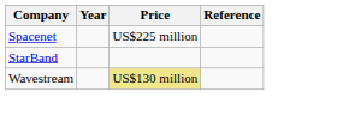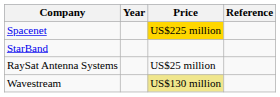Spacenet | Price: no background -> gold background
+ row: RaySat Antenna Systems | US$25 million
